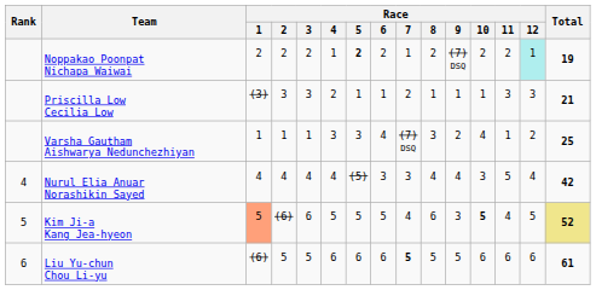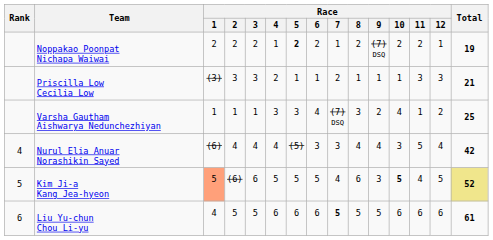Noppakao Poonpat Nichapa Waiwai | Race / 12: paleturquoise background -> no background
Nurul Elia Anuar Norashikin Sayed | Race / 1: 4 -> (6)
Liu Yu-chun Chou Li-yu | Race / 1: (6) -> 4
